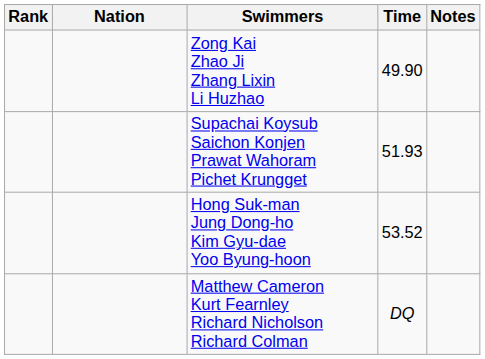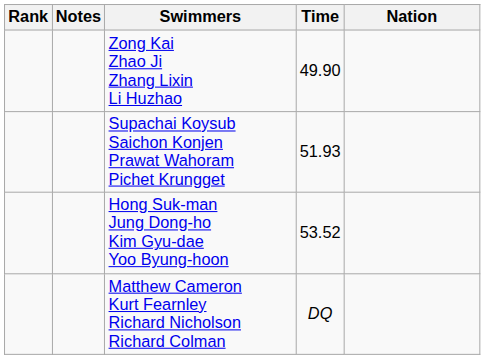columns swapped: Nation <-> Notes
